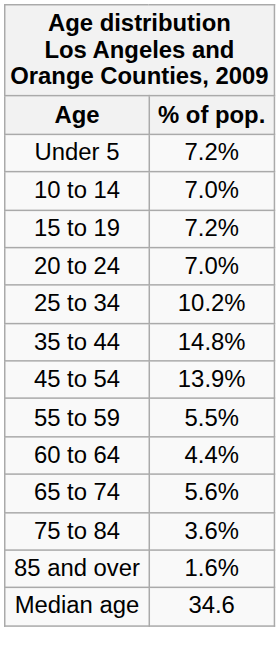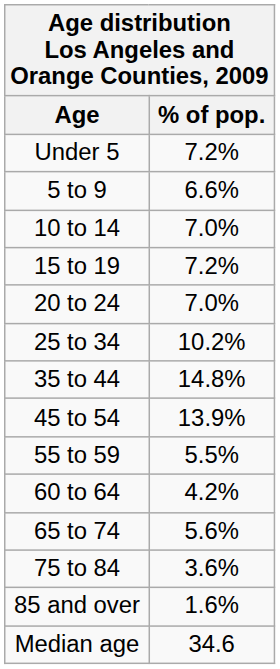+ row: 5 to 9 | 6.6%
60 to 64 | % of pop.: 4.4% -> 4.2%
